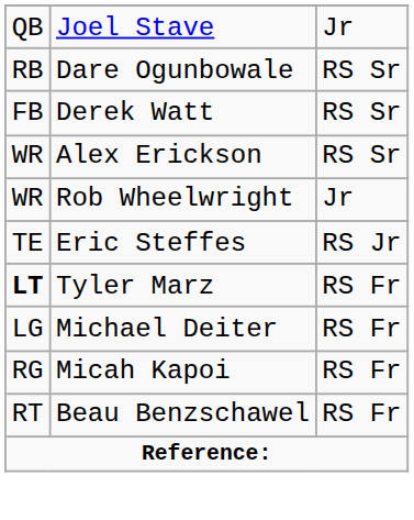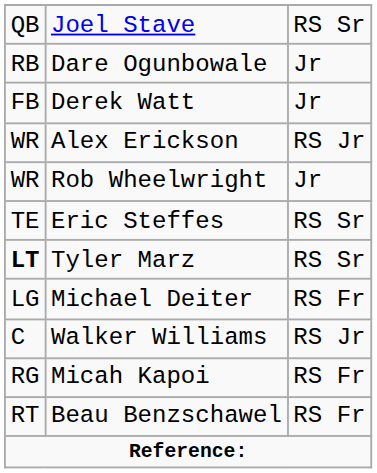Joel Stave | column 3: Jr -> RS Sr
Dare Ogunbowale | column 3: RS Sr -> Jr
Derek Watt | column 3: RS Sr -> Jr
Alex Erickson | column 3: RS Sr -> RS Jr
Eric Steffes | column 3: RS Jr -> RS Sr
Tyler Marz | column 3: RS Fr -> RS Sr
+ row: C | Walker Williams | RS Jr
